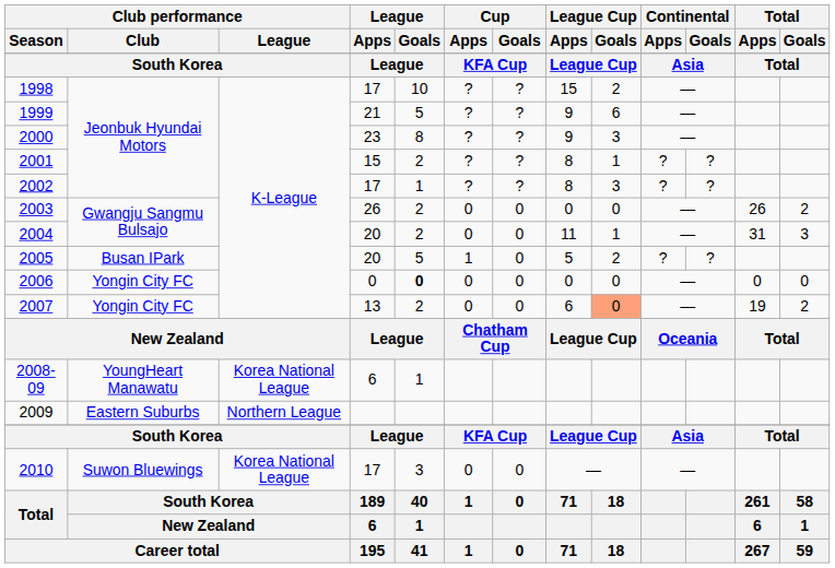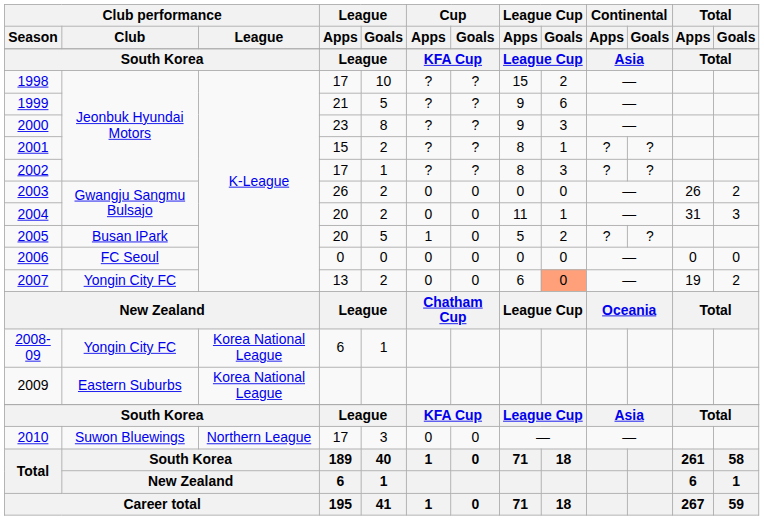2006 | Club performance / Club: Yongin City FC -> FC Seoul
2006 | League / Goals: bold -> normal
2008-09 | Club performance / Club: YoungHeart Manawatu -> Yongin City FC
2009 | Club performance / League: Northern League -> Korea National League
2010 | Club performance / League: Korea National League -> Northern League
